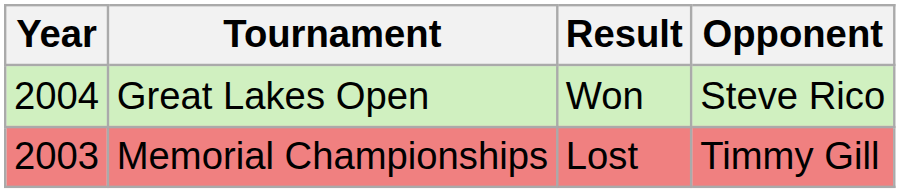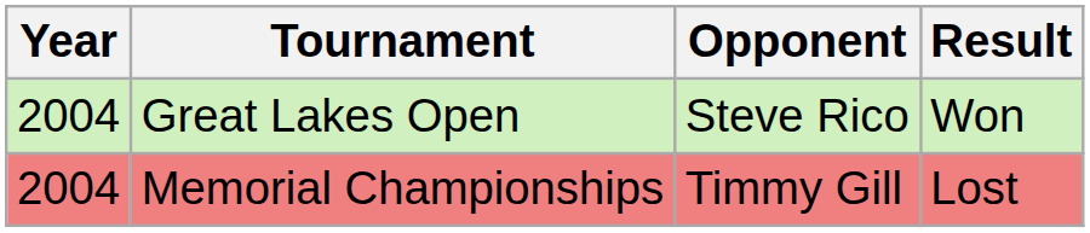columns swapped: Opponent <-> Result
Memorial Championships | Year: 2003 -> 2004
